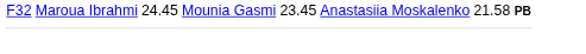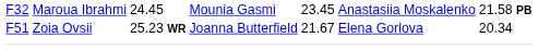+ row: F51 | Zoia Ovsii | 25.23 WR | Joanna Butterfield | 21.67 | Elena Gorlova | 20.34
